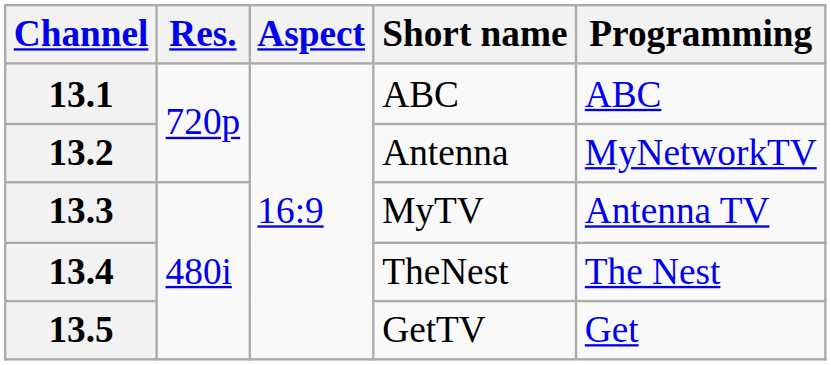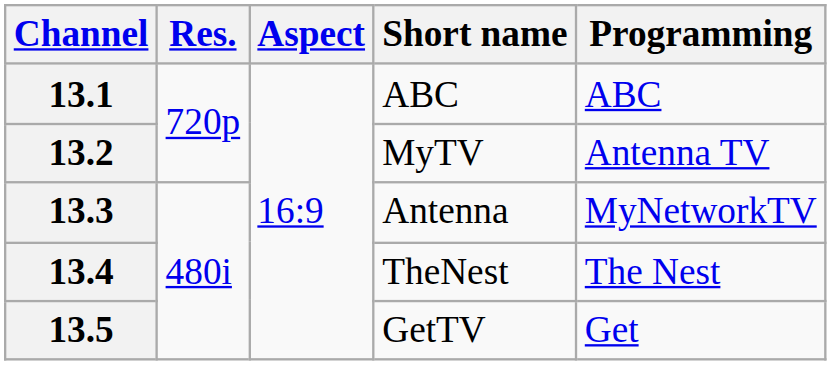13.2 | Short name: Antenna -> MyTV
13.2 | Programming: MyNetworkTV -> Antenna TV
13.3 | Short name: MyTV -> Antenna
13.3 | Programming: Antenna TV -> MyNetworkTV
